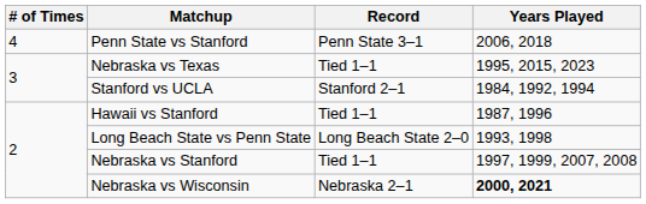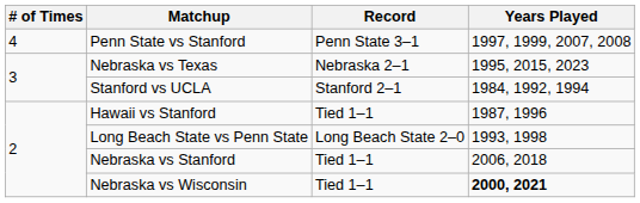Penn State vs Stanford | Years Played: 2006, 2018 -> 1997, 1999, 2007, 2008
Nebraska vs Texas | Record: Tied 1–1 -> Nebraska 2–1
Nebraska vs Stanford | Years Played: 1997, 1999, 2007, 2008 -> 2006, 2018
Nebraska vs Wisconsin | Record: Nebraska 2–1 -> Tied 1–1
